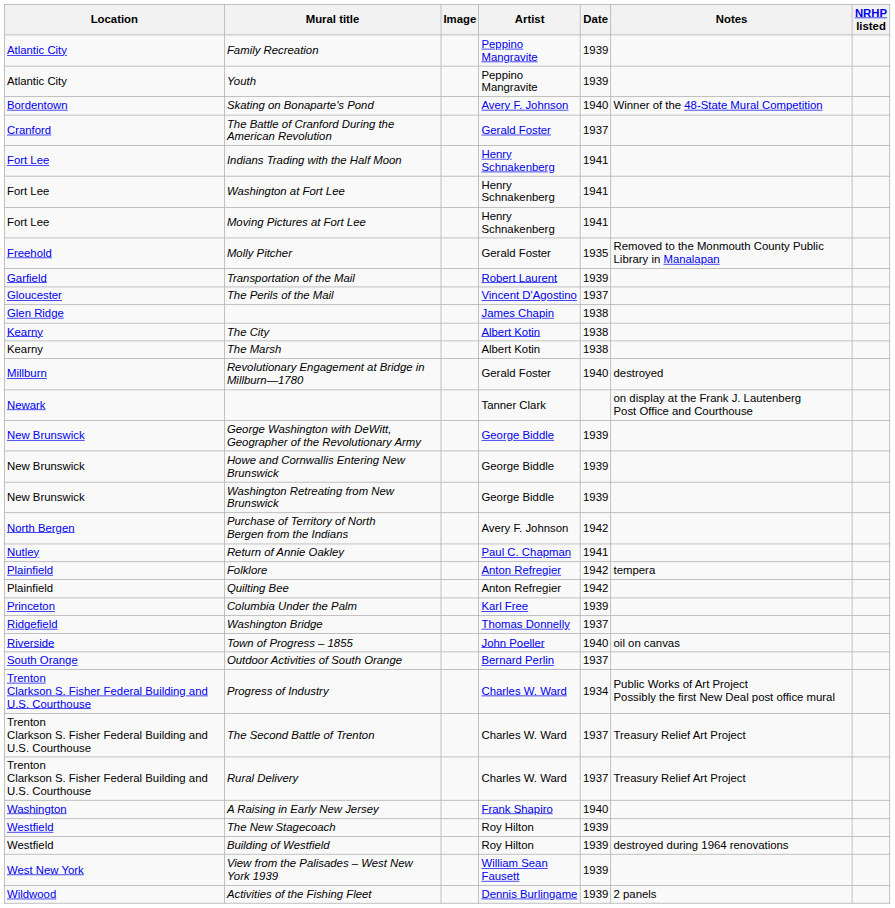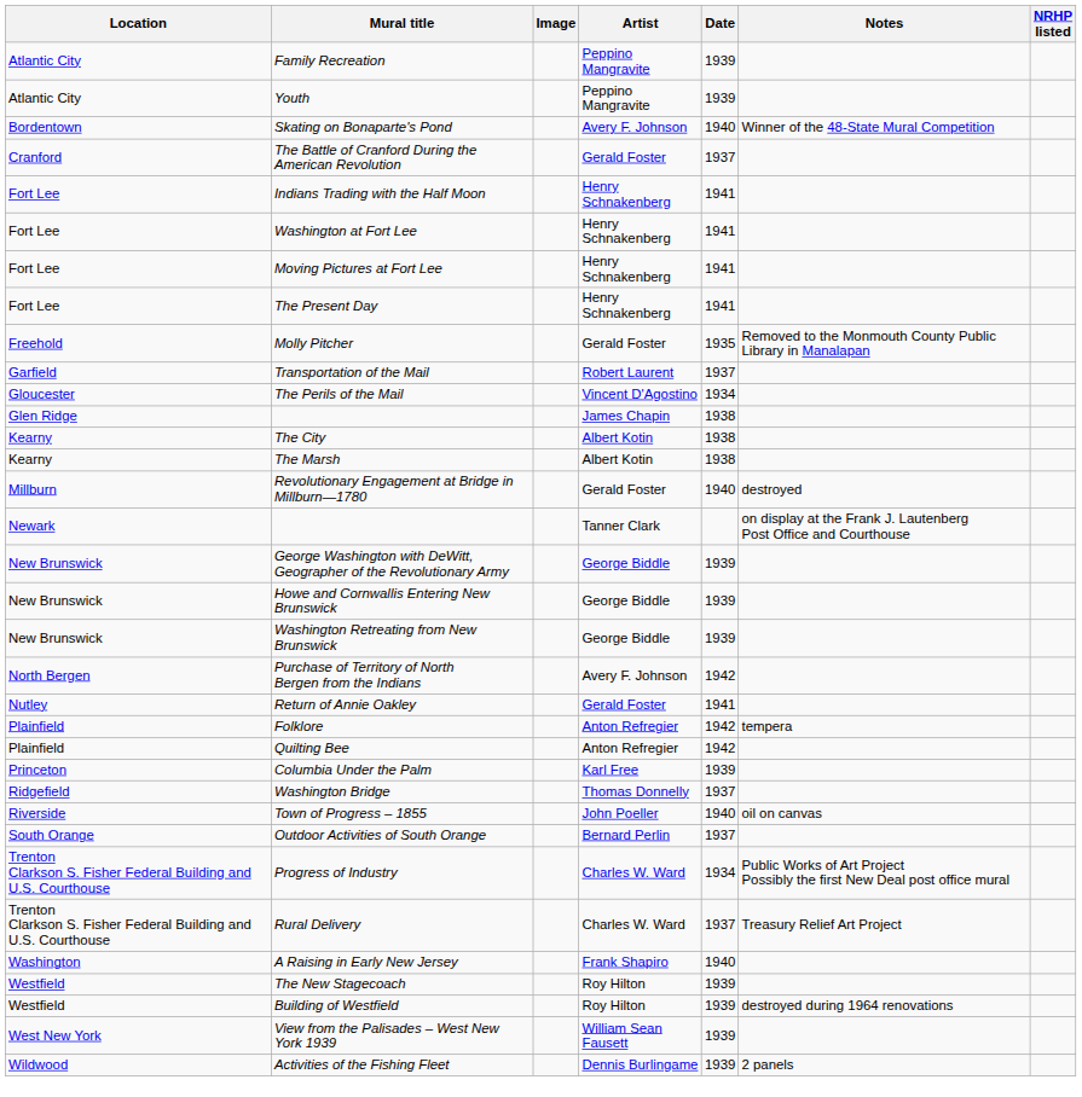+ row: Fort Lee | The Present Day | Henry Schnakenberg | 1941
Transportation of the Mail | Date: 1939 -> 1937
The Perils of the Mail | Date: 1937 -> 1934
Return of Annie Oakley | Artist: Paul C. Chapman -> Gerald Foster
- row: Trenton Clarkson S. Fisher Federal Building and U.S. Courthouse | The Second Battle of Trenton | Charles W. Ward | 1937 | Treasury Relief Art Project
